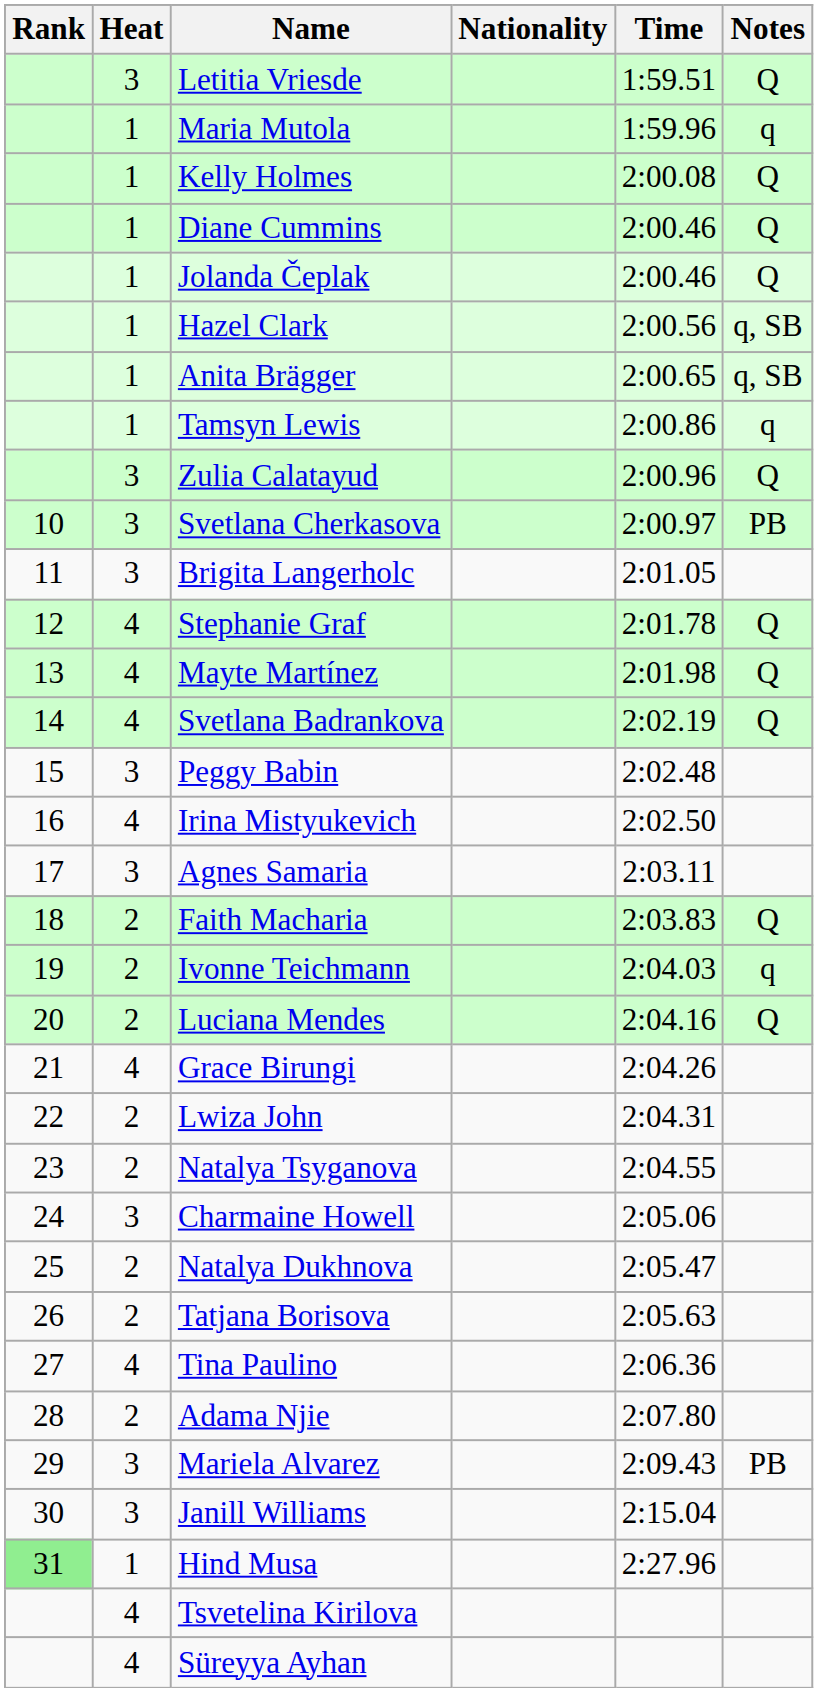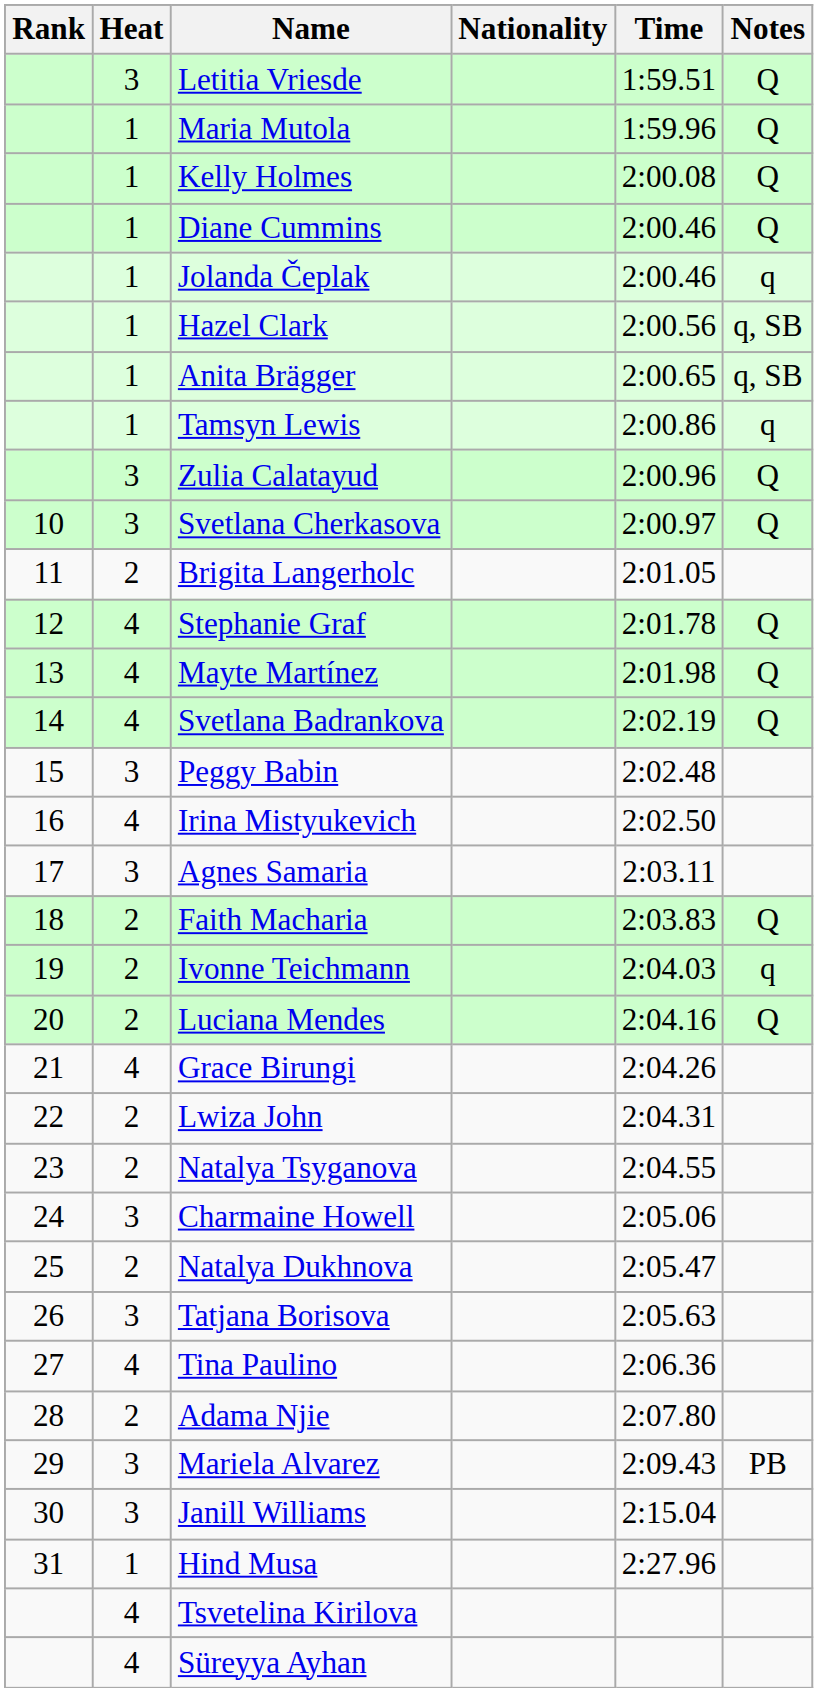Maria Mutola | Notes: q -> Q
Jolanda Čeplak | Notes: Q -> q
Svetlana Cherkasova | Notes: PB -> Q
Brigita Langerholc | Heat: 3 -> 2
Tatjana Borisova | Heat: 2 -> 3
Hind Musa | Rank: lightgreen background -> no background
